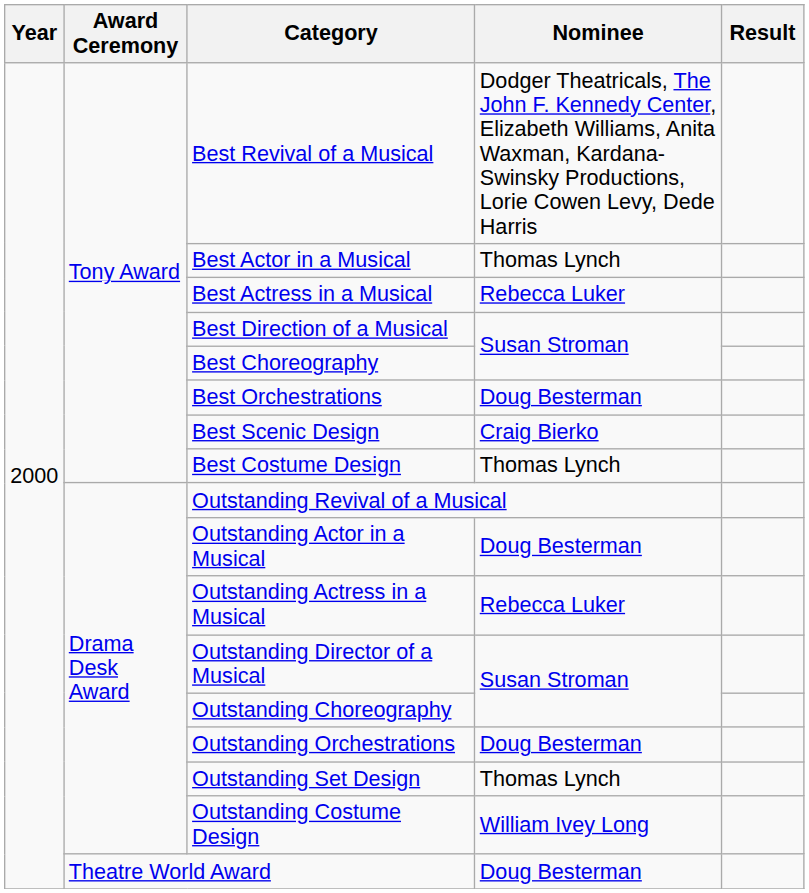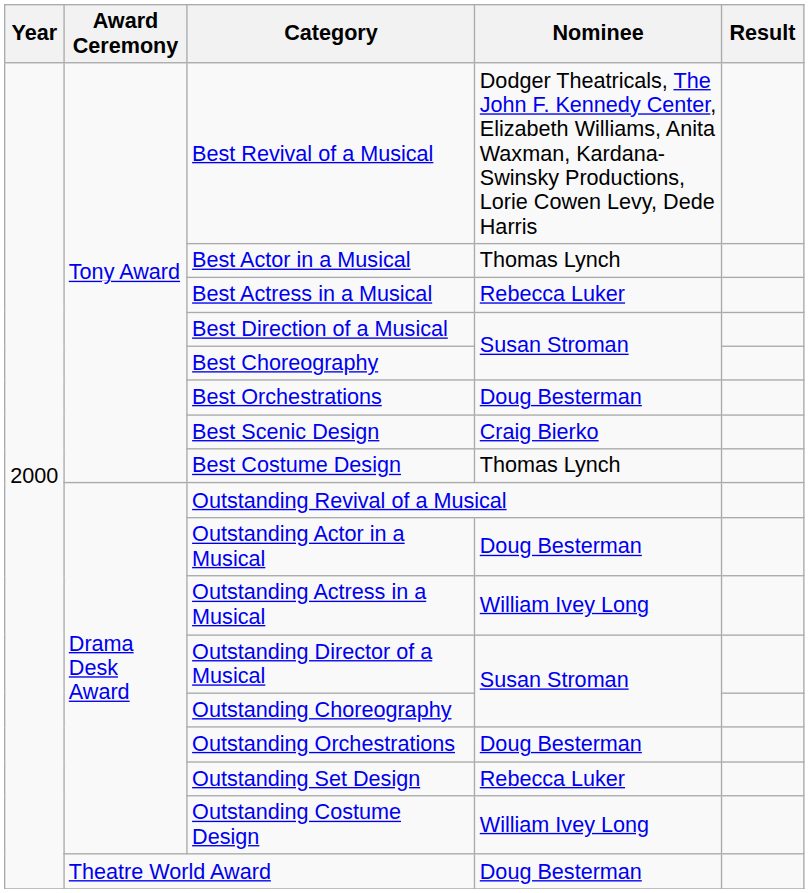Outstanding Actress in a Musical | Nominee: Rebecca Luker -> William Ivey Long
Outstanding Set Design | Nominee: Thomas Lynch -> Rebecca Luker
